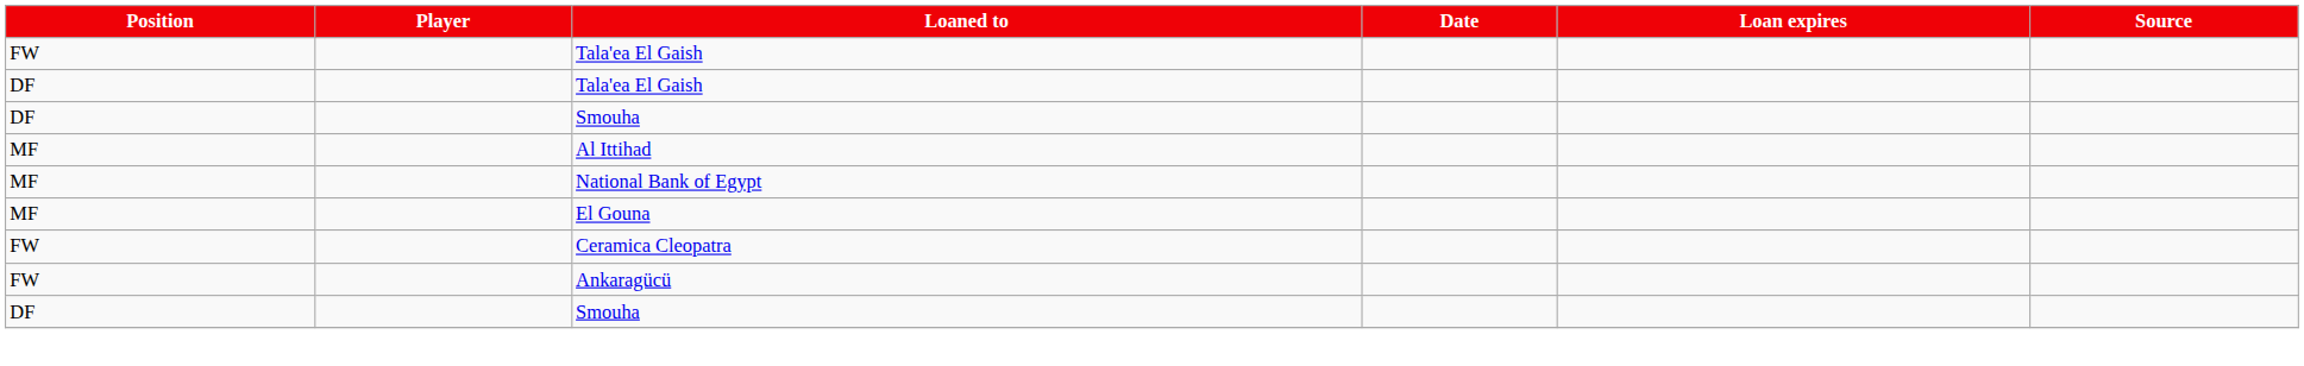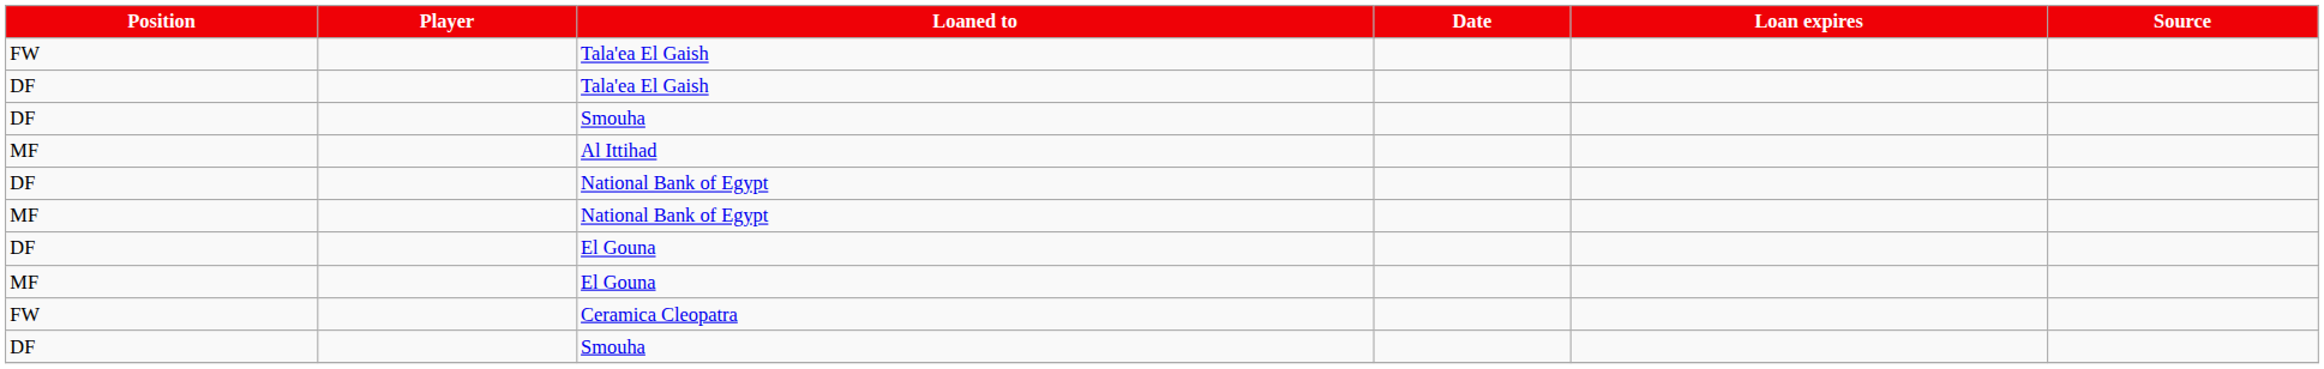+ row: DF | National Bank of Egypt
+ row: DF | El Gouna
- row: FW | Ankaragücü
